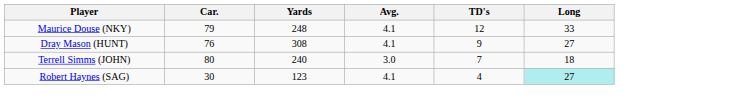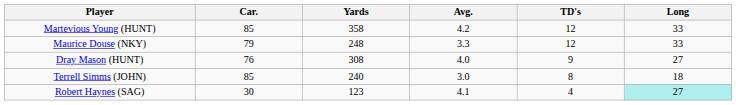+ row: Martevious Young (HUNT) | 85 | 358 | 4.2 | 12 | 33
Maurice Douse (NKY) | Avg.: 4.1 -> 3.3
Dray Mason (HUNT) | Avg.: 4.1 -> 4.0
Terrell Simms (JOHN) | Car.: 80 -> 85
Terrell Simms (JOHN) | TD's: 7 -> 8
